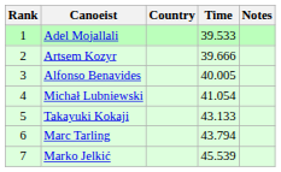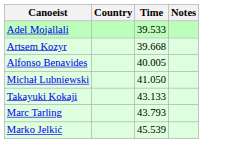- column: Rank | 1 | 2 | 3 | 4 | 5 | 6 | 7
Artsem Kozyr | Time: 39.666 -> 39.668
Michał Lubniewski | Time: 41.054 -> 41.050
Marc Tarling | Time: 43.794 -> 43.793
